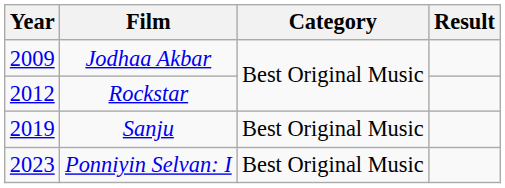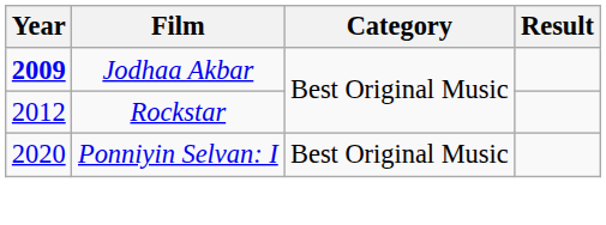Jodhaa Akbar | Year: normal -> bold
- row: 2019 | Sanju | Best Original Music
Ponniyin Selvan: I | Year: 2023 -> 2020
